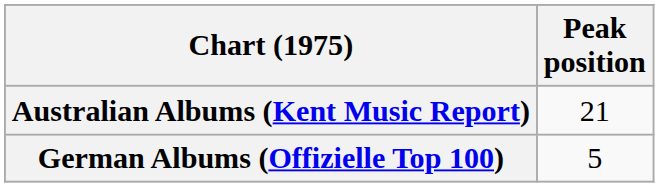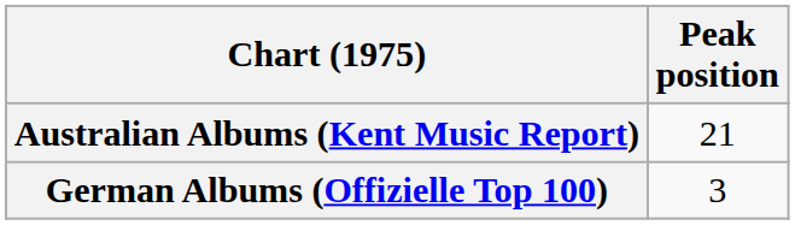German Albums (Offizielle Top 100) | Peak position: 5 -> 3
